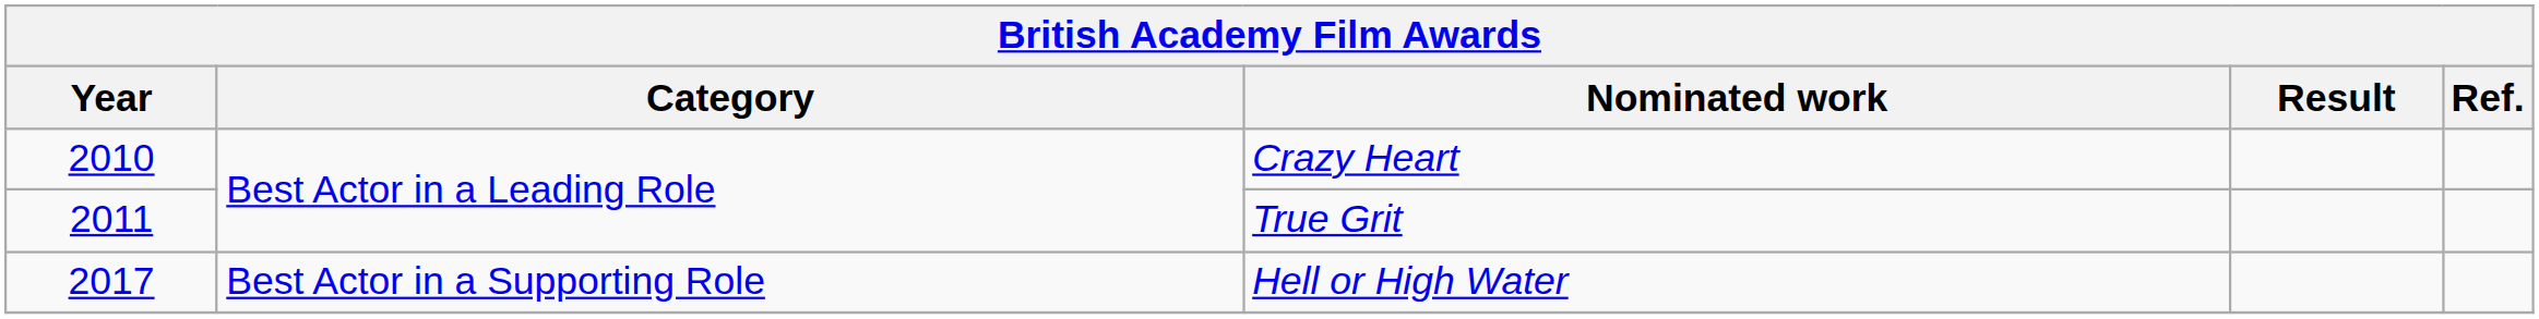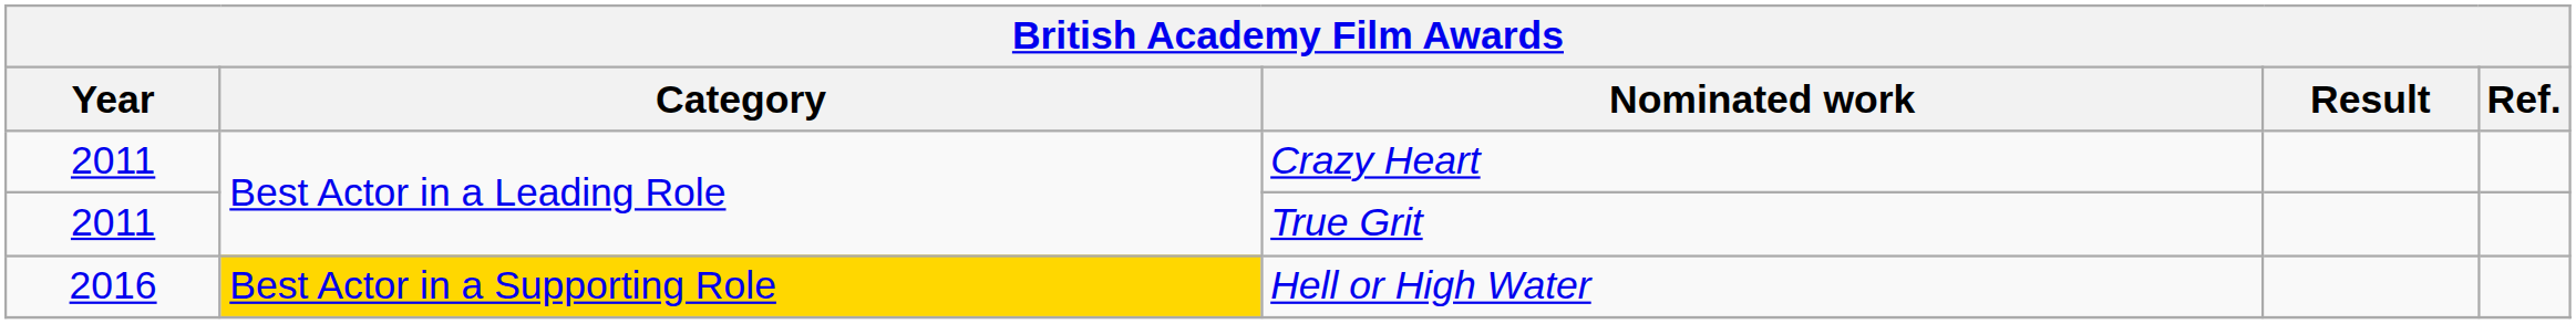Crazy Heart | Year: 2010 -> 2011
Hell or High Water | Year: 2017 -> 2016
Hell or High Water | Category: no background -> gold background
